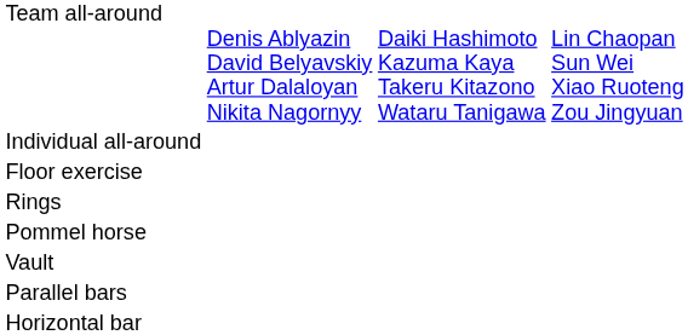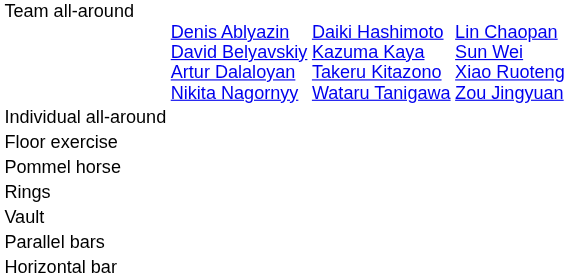rows swapped: Pommel horse <-> Rings
